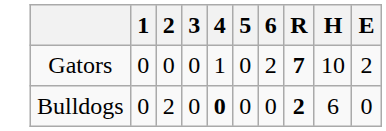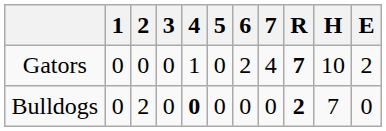+ column: 7 | 4 | 0
Bulldogs | H: 6 -> 7
